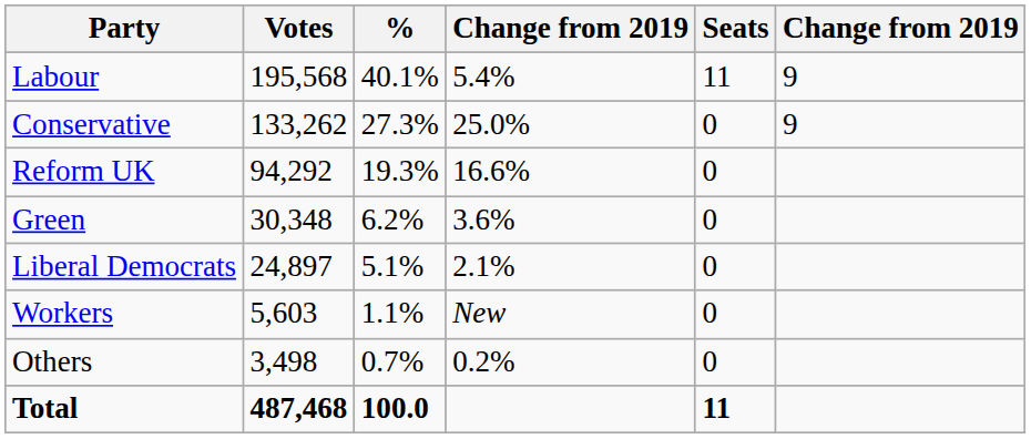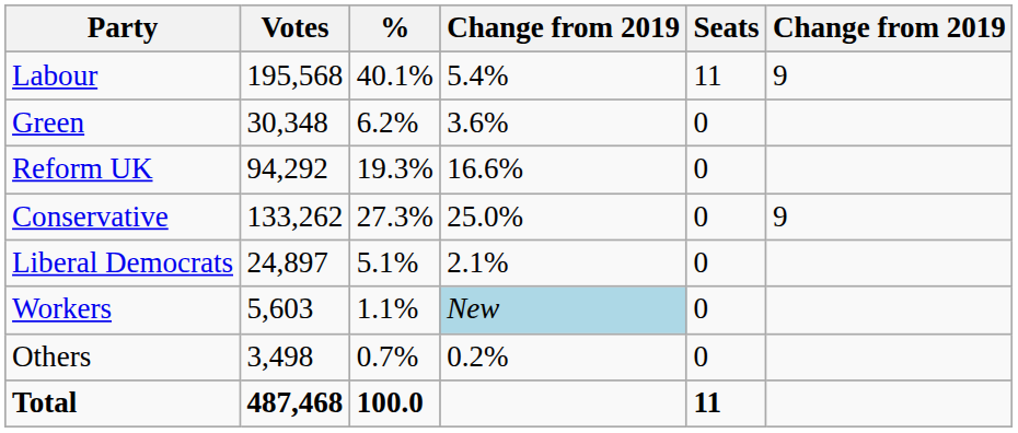rows swapped: Conservative <-> Green
Workers | column 4: no background -> lightblue background
